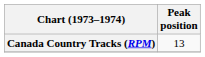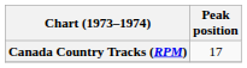Canada Country Tracks (RPM) | Peak position: 13 -> 17
